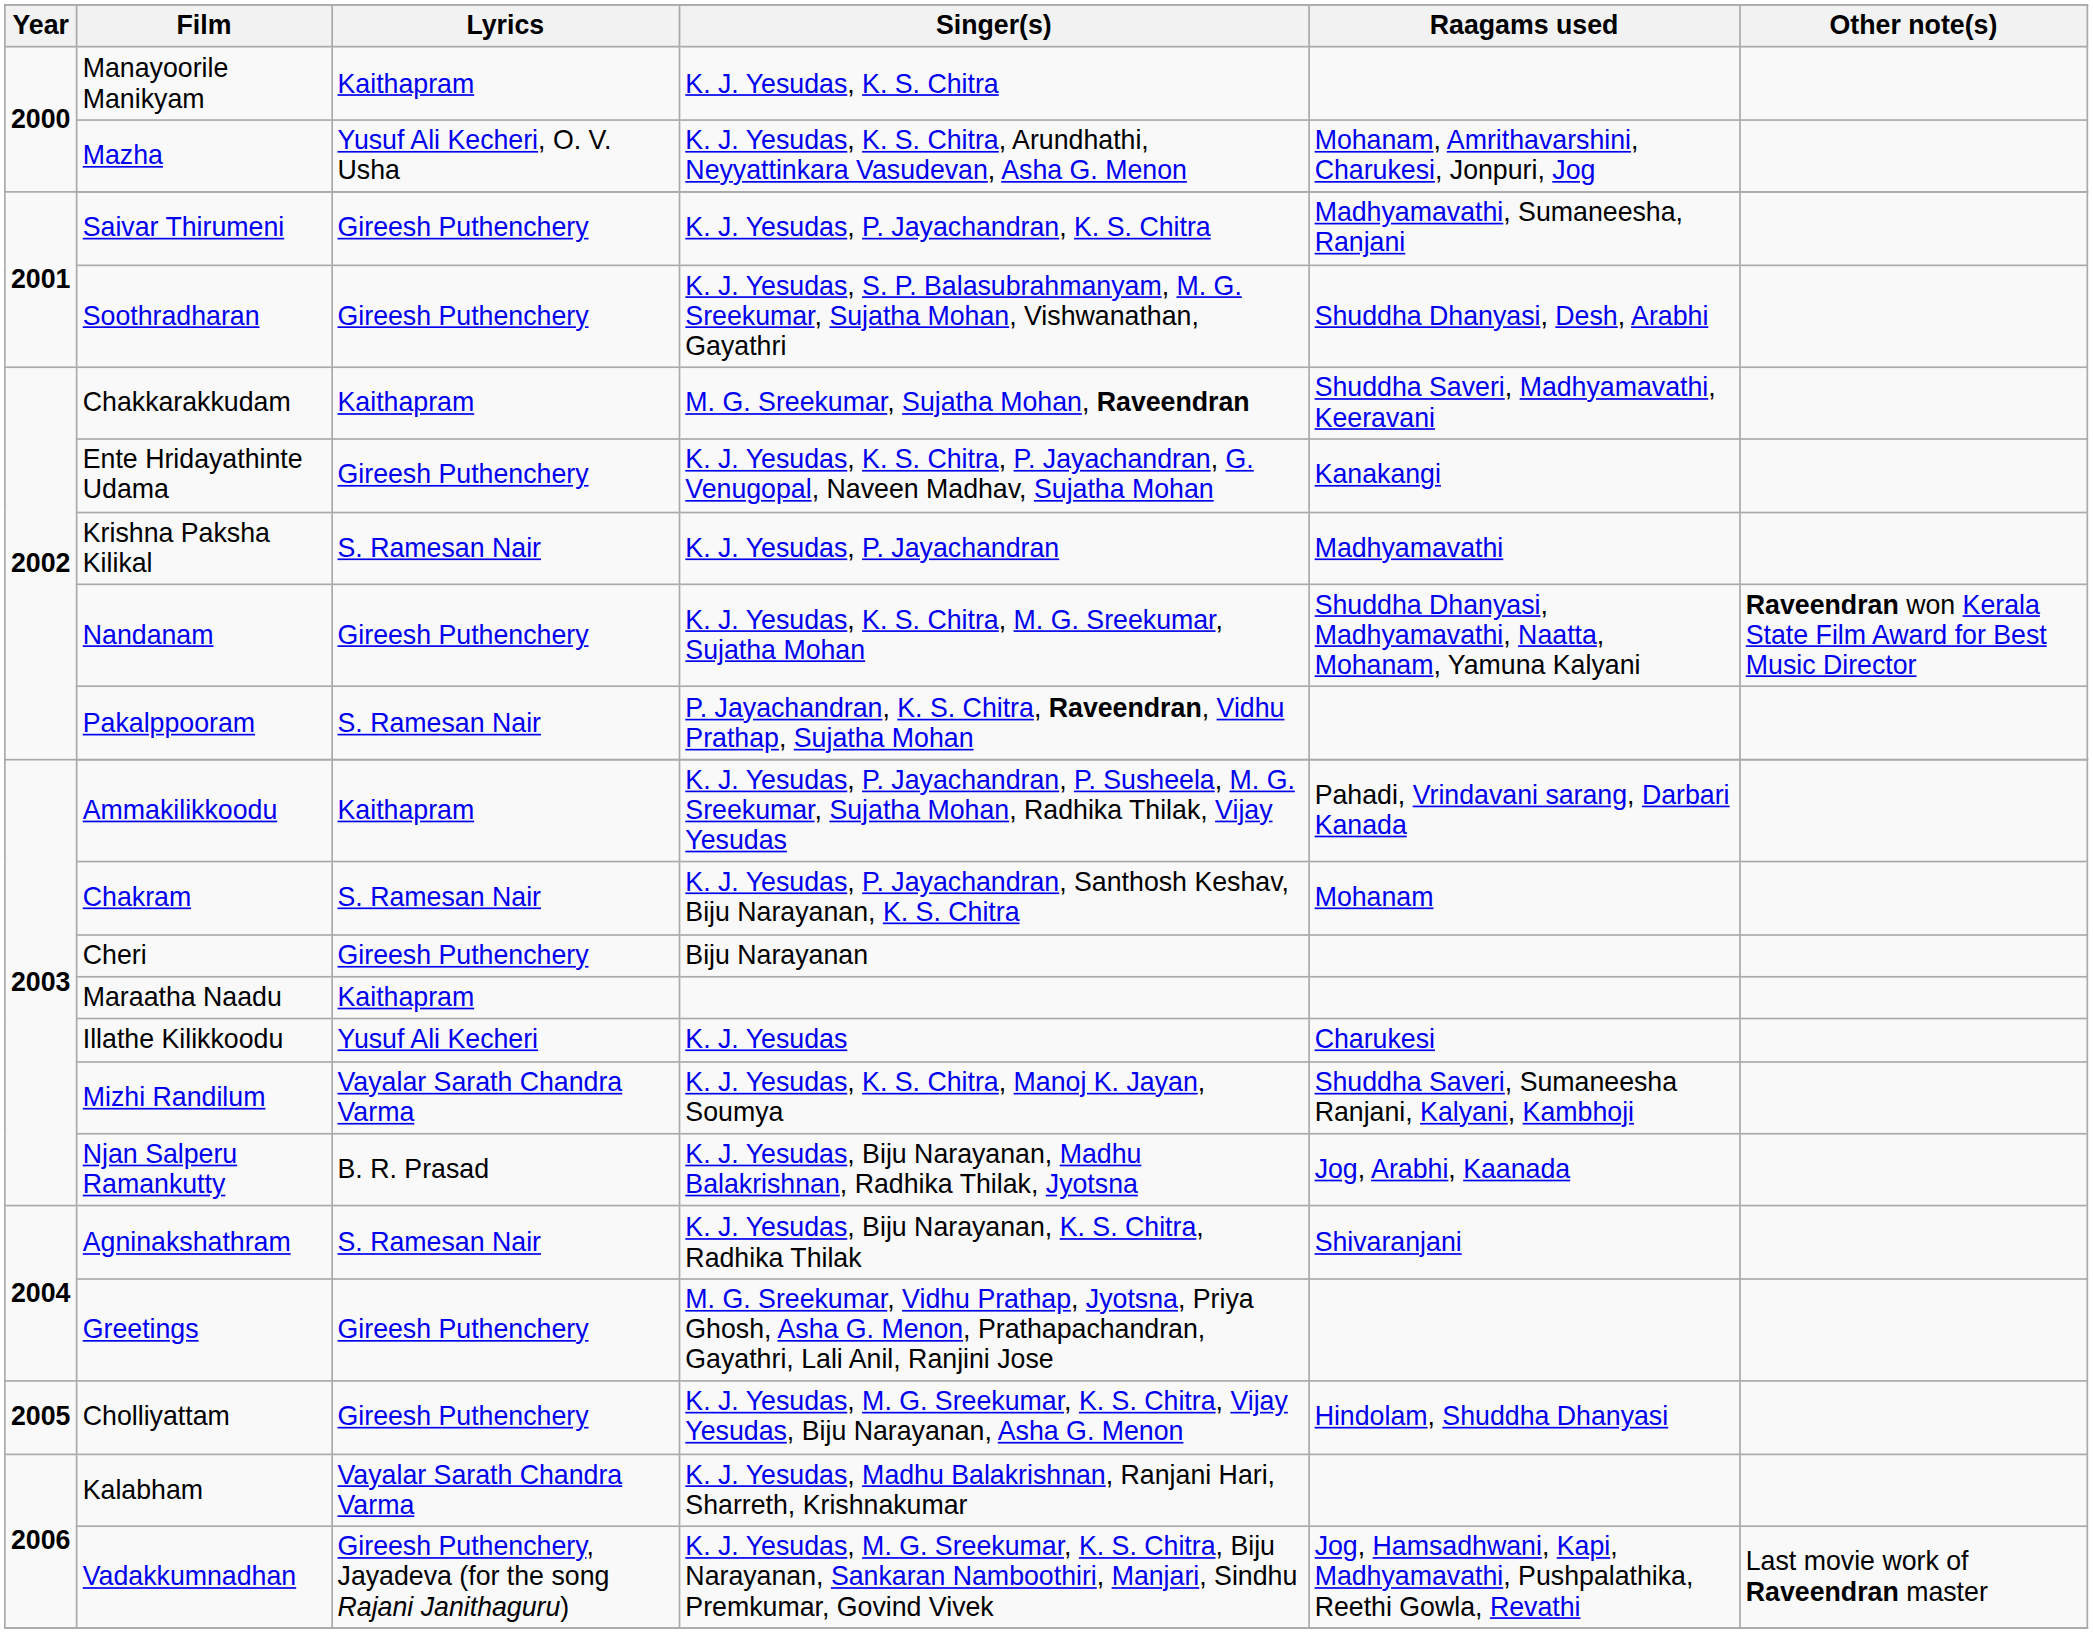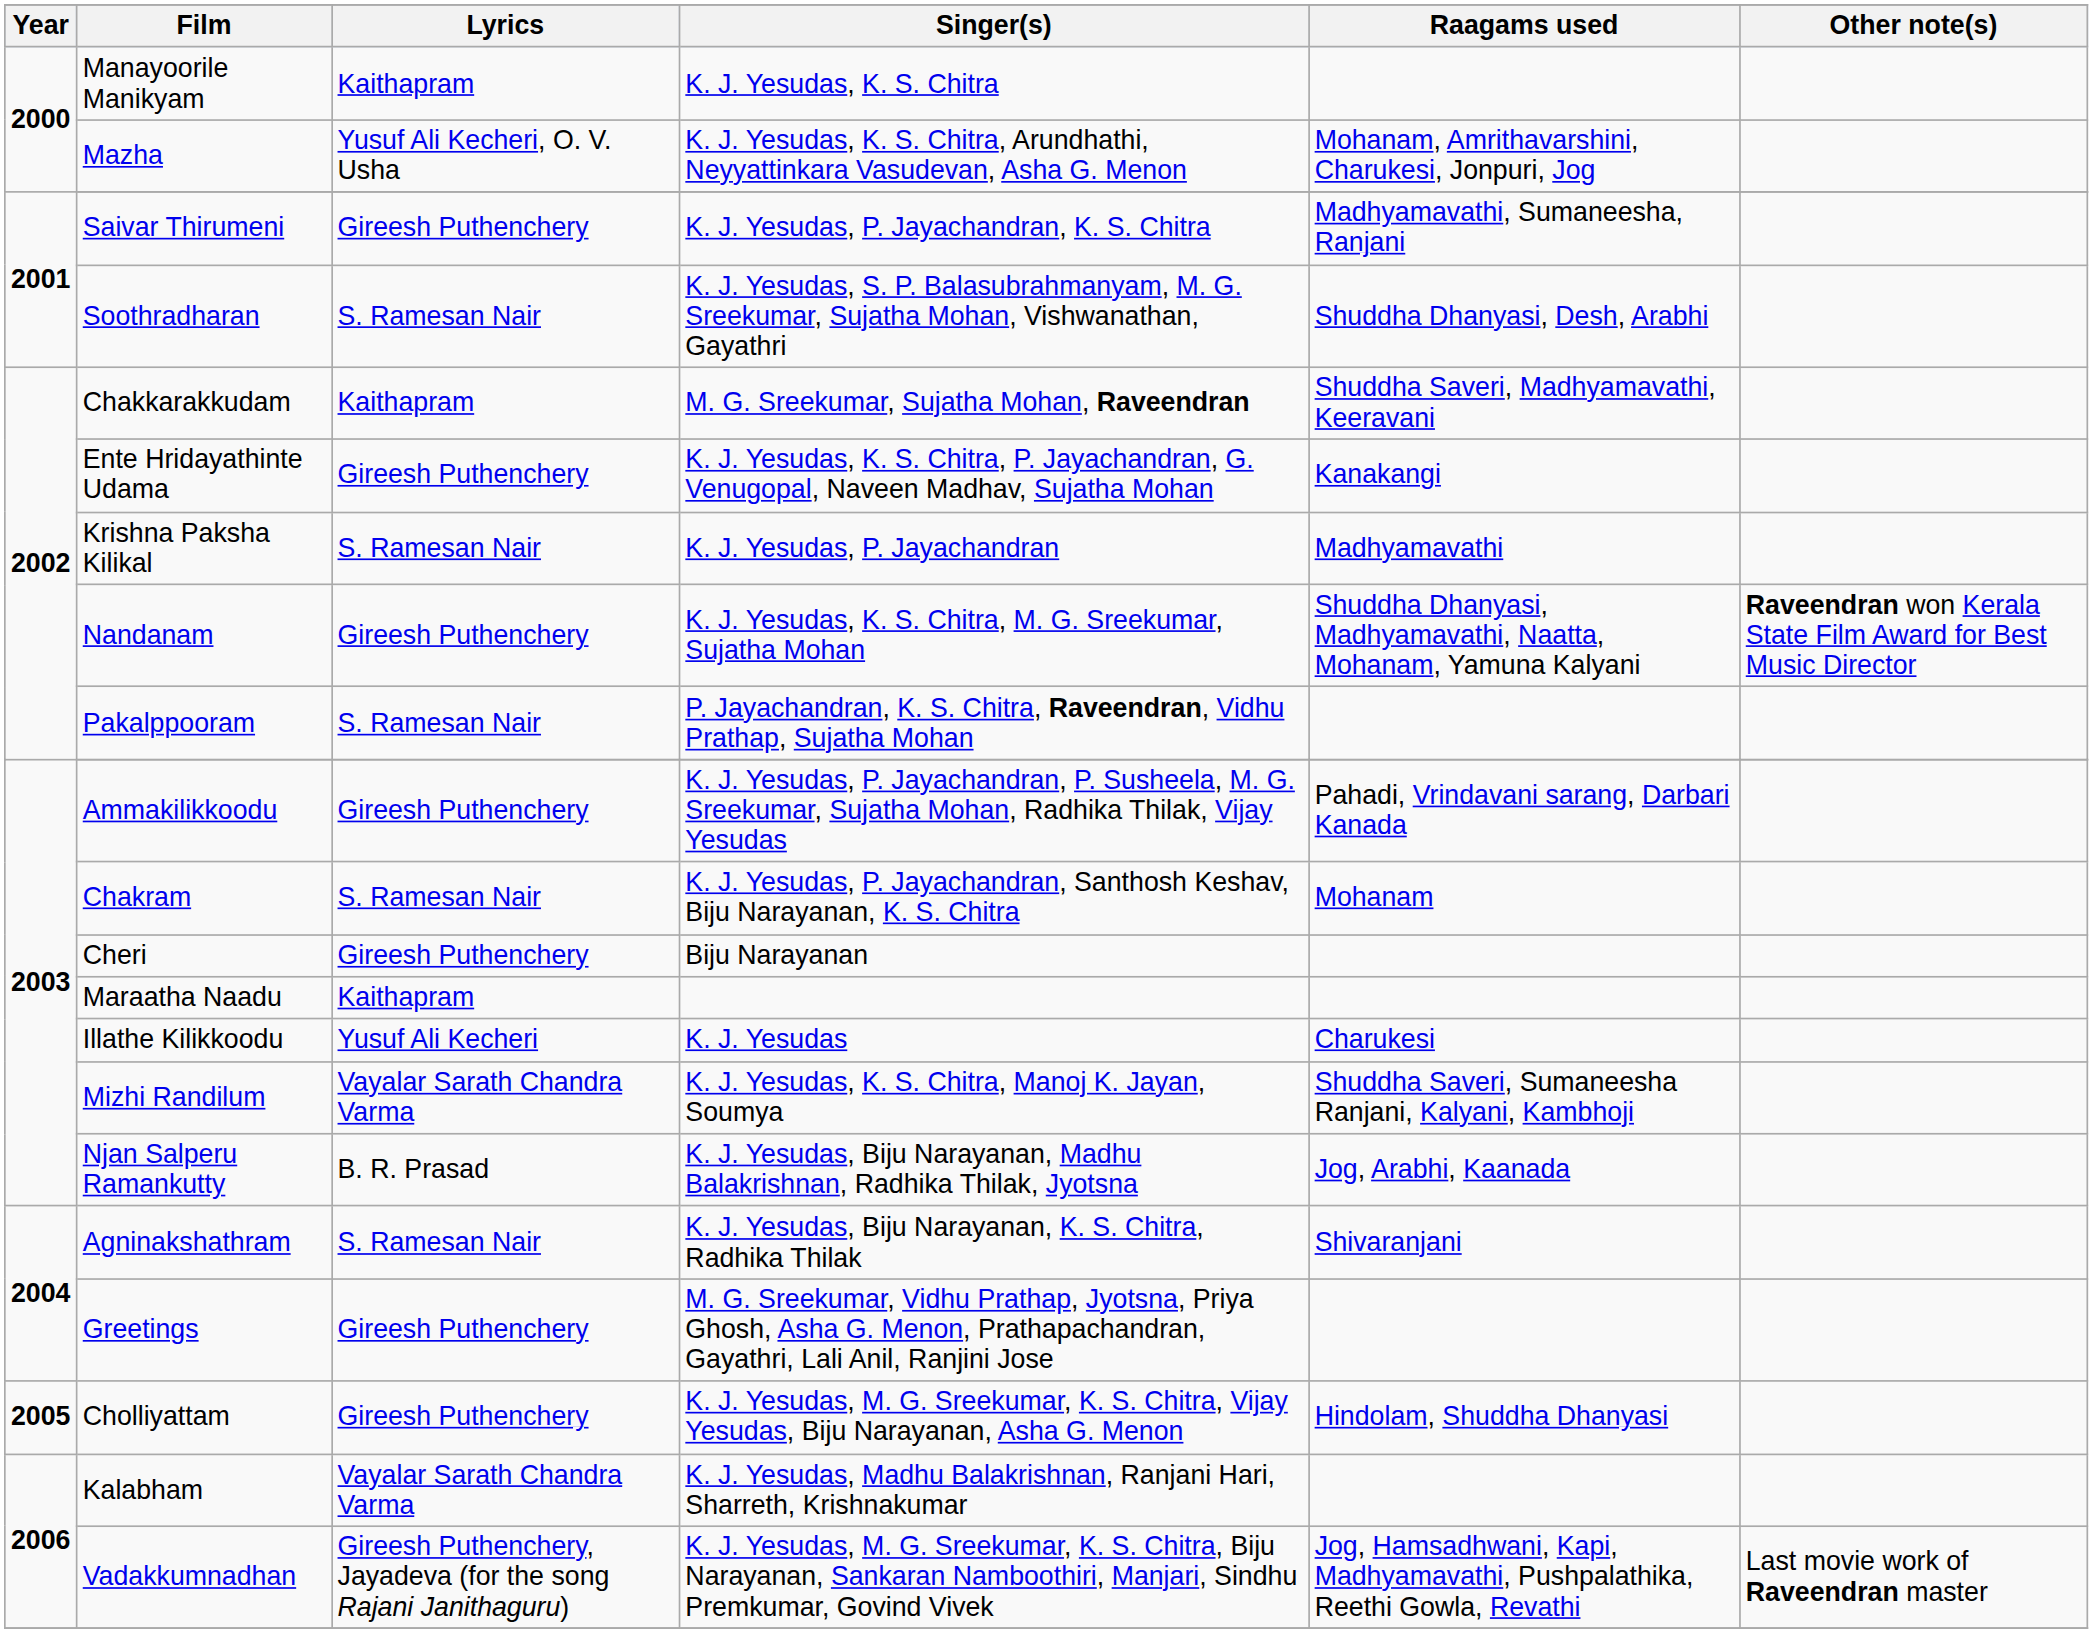Soothradharan | Lyrics: Gireesh Puthenchery -> S. Ramesan Nair
Ammakilikkoodu | Lyrics: Kaithapram -> Gireesh Puthenchery
